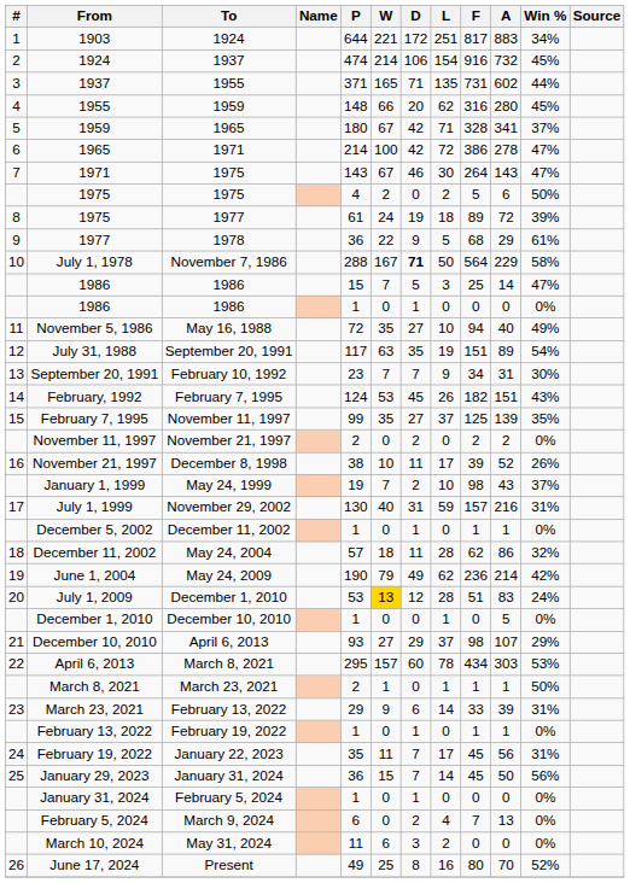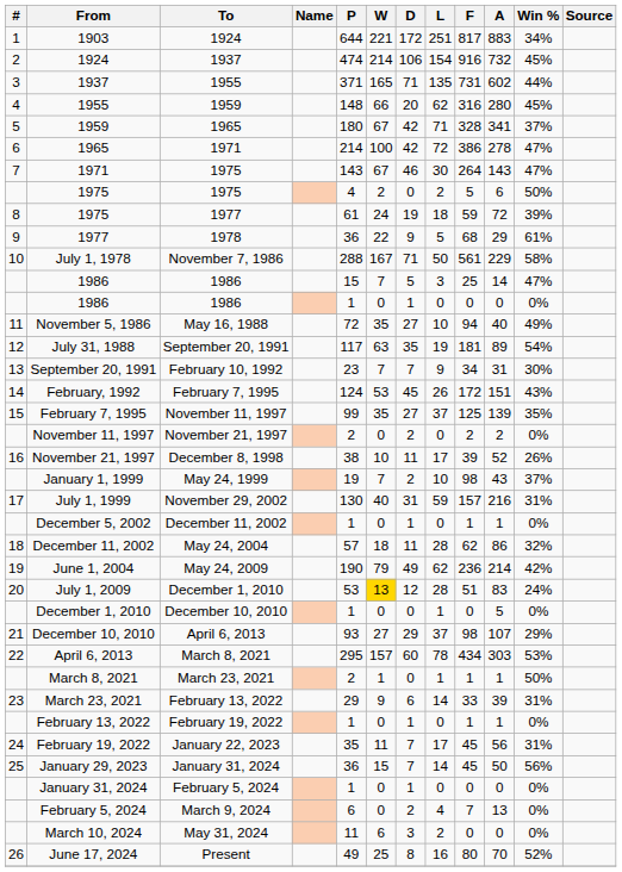1975 / 1977 | F: 89 -> 59
July 1, 1978 | D: bold -> normal
July 1, 1978 | F: 564 -> 561
July 31, 1988 | F: 151 -> 181
February, 1992 | F: 182 -> 172
